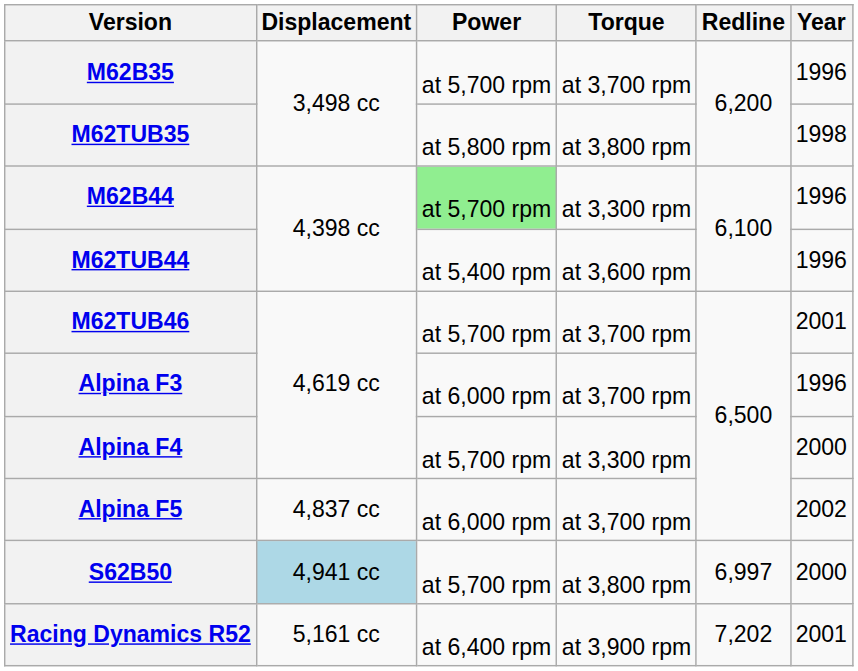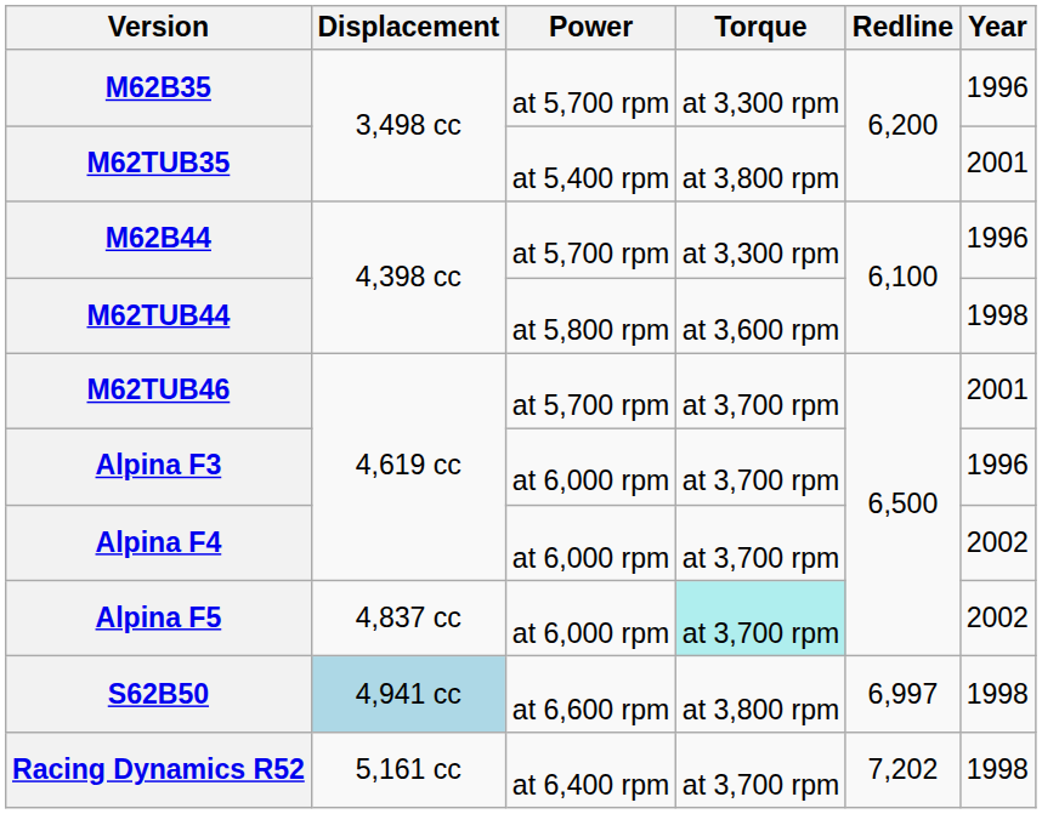M62B35 | Torque: at 3,700 rpm -> at 3,300 rpm
M62TUB35 | Power: at 5,800 rpm -> at 5,400 rpm
M62TUB35 | Year: 1998 -> 2001
M62B44 | Power: lightgreen background -> no background
M62TUB44 | Power: at 5,400 rpm -> at 5,800 rpm
M62TUB44 | Year: 1996 -> 1998
Alpina F4 | Power: at 5,700 rpm -> at 6,000 rpm
Alpina F4 | Torque: at 3,300 rpm -> at 3,700 rpm
Alpina F4 | Year: 2000 -> 2002
Alpina F5 | Torque: no background -> paleturquoise background
S62B50 | Power: at 5,700 rpm -> at 6,600 rpm
S62B50 | Year: 2000 -> 1998
Racing Dynamics R52 | Torque: at 3,900 rpm -> at 3,700 rpm
Racing Dynamics R52 | Year: 2001 -> 1998
